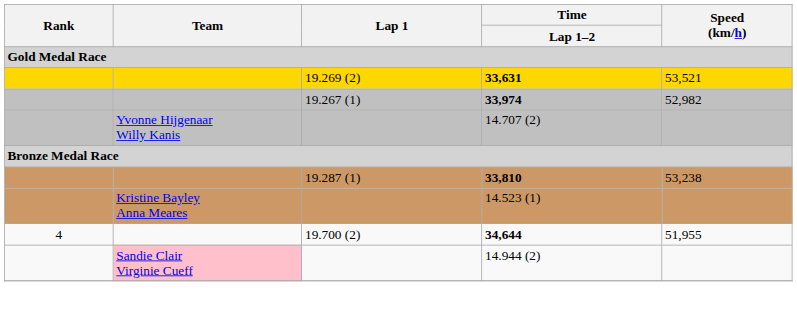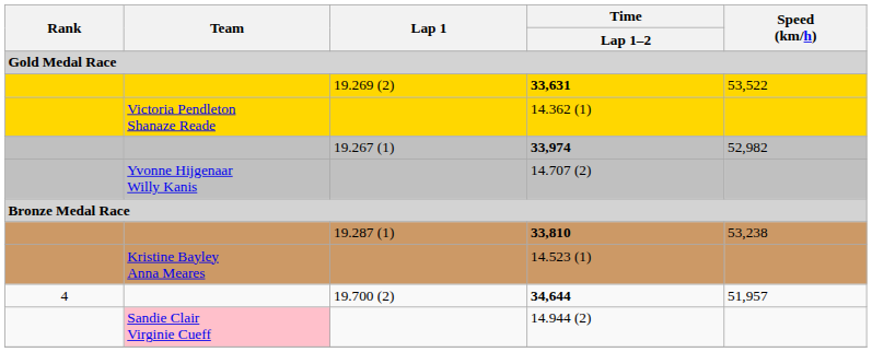33,631 | Speed (km/h): 53,521 -> 53,522
+ row: Victoria Pendleton Shanaze Reade | 14.362 (1)
34,644 | Speed (km/h): 51,955 -> 51,957
